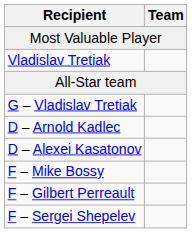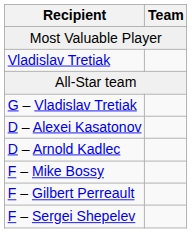rows swapped: D – Arnold Kadlec <-> D – Alexei Kasatonov
